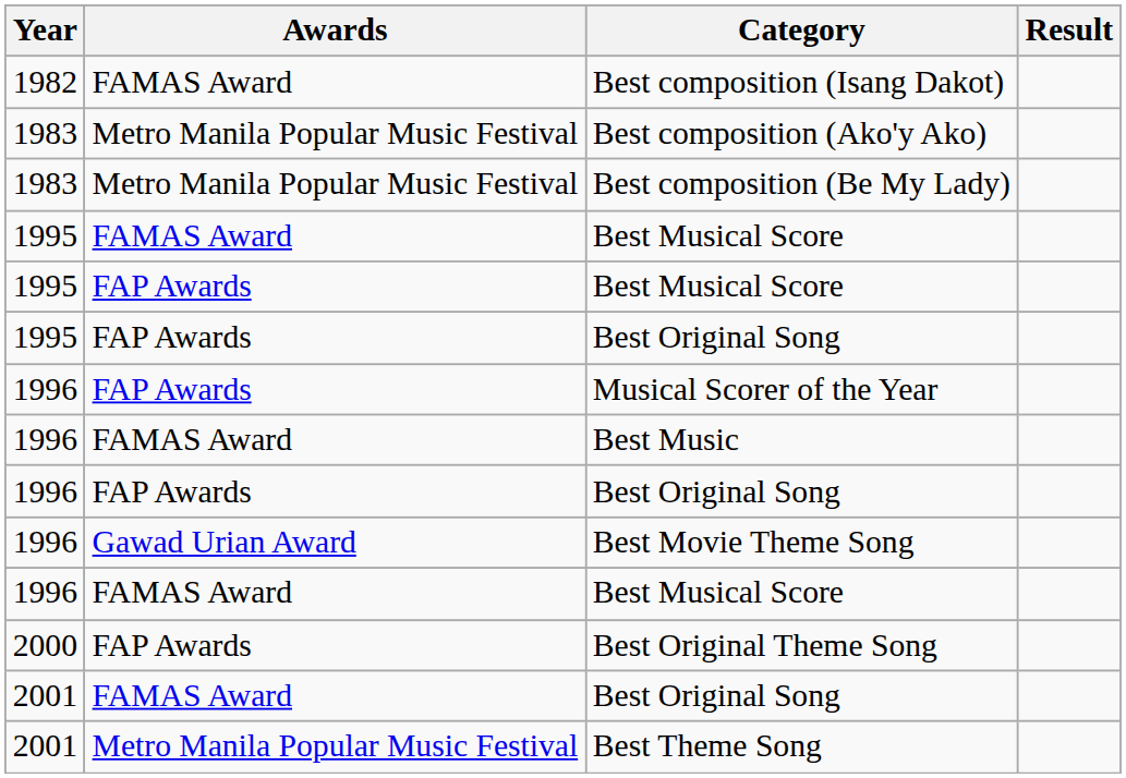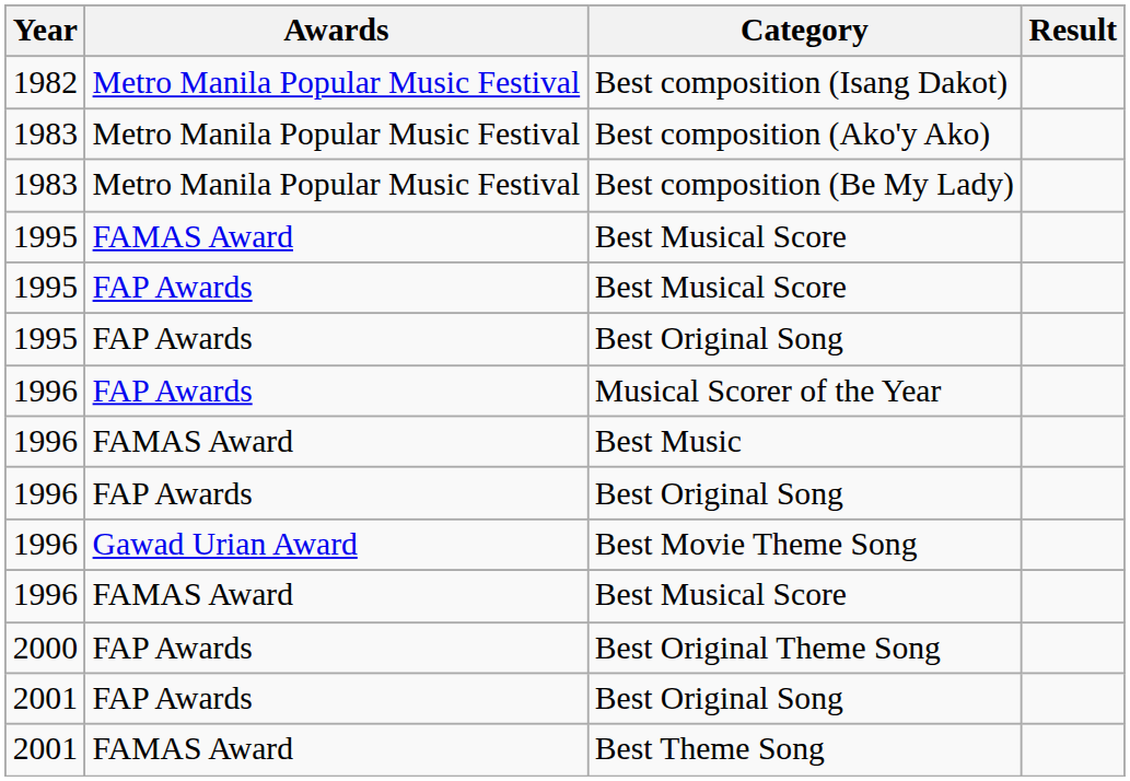Best composition (Isang Dakot) | Awards: FAMAS Award -> Metro Manila Popular Music Festival
2001 / Best Original Song | Awards: FAMAS Award -> FAP Awards
Best Theme Song | Awards: Metro Manila Popular Music Festival -> FAMAS Award
